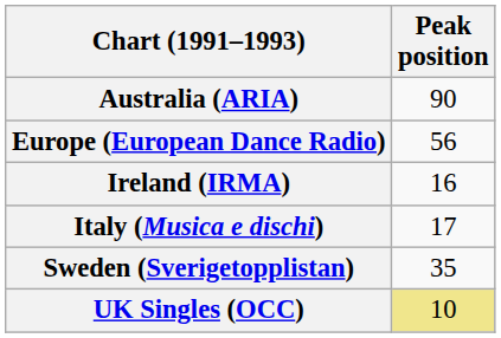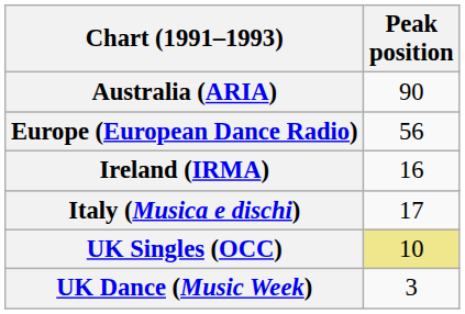- row: Sweden (Sverigetopplistan) | 35
+ row: UK Dance (Music Week) | 3
